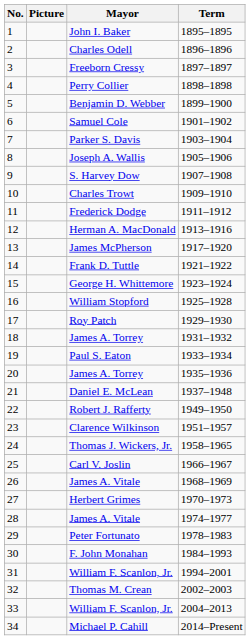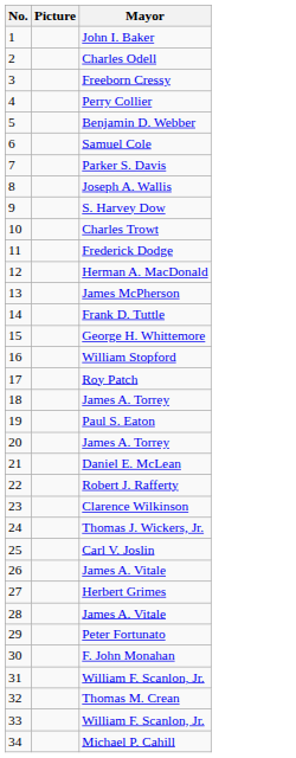- column: Term | 1895–1895 | 1896–1896 | 1897–1897 | 1898–1898 | 1899–1900 | 1901–1902 | 1903–1904 | 1905–1906 | 1907–1908 | 1909–1910 | 1911–1912 | 1913–1916 | 1917–1920 | 1921–1922 | 1923–1924 | 1925–1928 | 1929–1930 | 1931–1932 | 1933–1934 | 1935–1936 | 1937–1948 | 1949–1950 | 1951–1957 | 1958–1965 | 1966–1967 | 1968–1969 | 1970–1973 | 1974–1977 | 1978–1983 | 1984–1993 | 1994–2001 | 2002–2003 | 2004–2013 | 2014–Present
